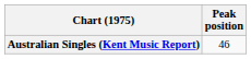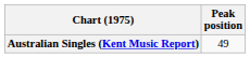Australian Singles (Kent Music Report) | Peak position: 46 -> 49
